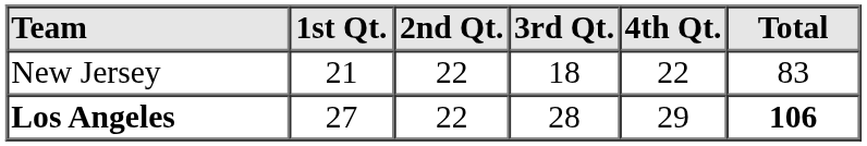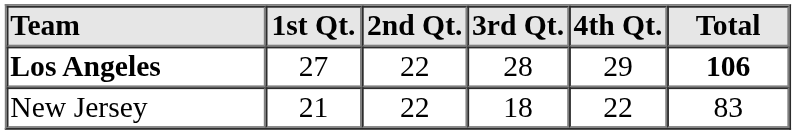rows swapped: New Jersey <-> Los Angeles
